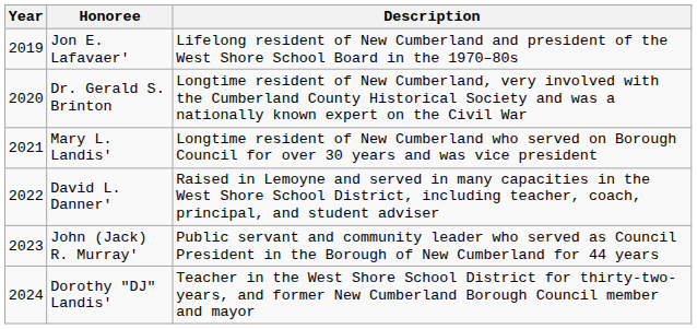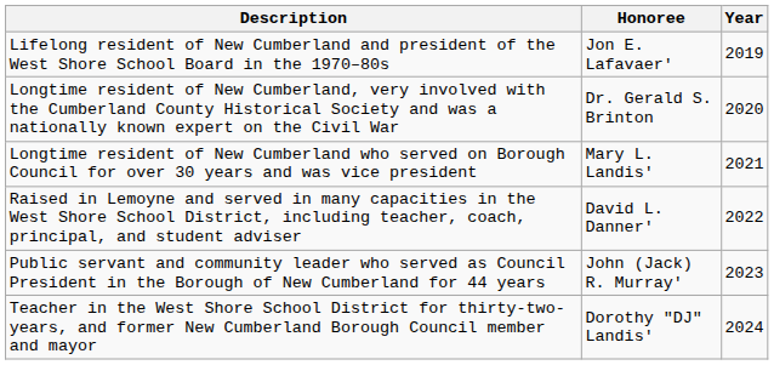columns swapped: Year <-> Description
